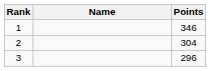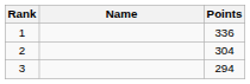1 | Points: 346 -> 336
3 | Points: 296 -> 294
